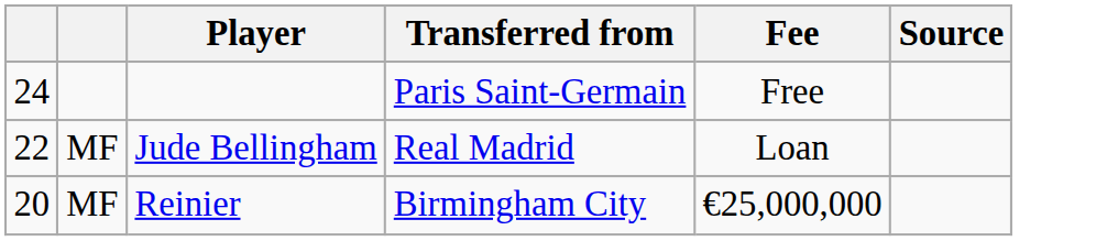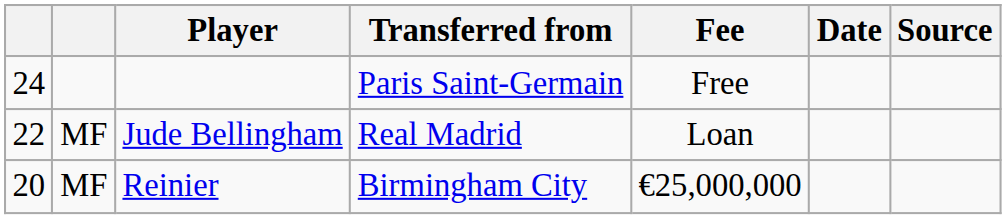+ column: Date
